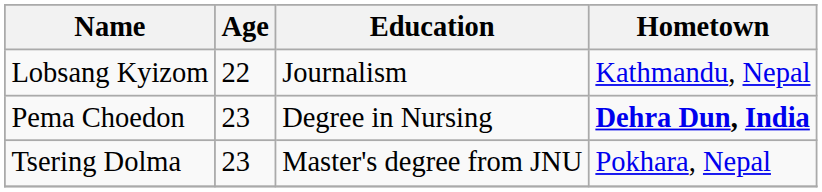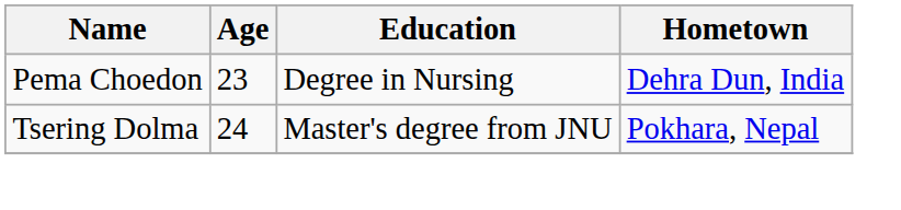- row: Lobsang Kyizom | 22 | Journalism | Kathmandu, Nepal
Pema Choedon | Hometown: bold -> normal
Tsering Dolma | Age: 23 -> 24
